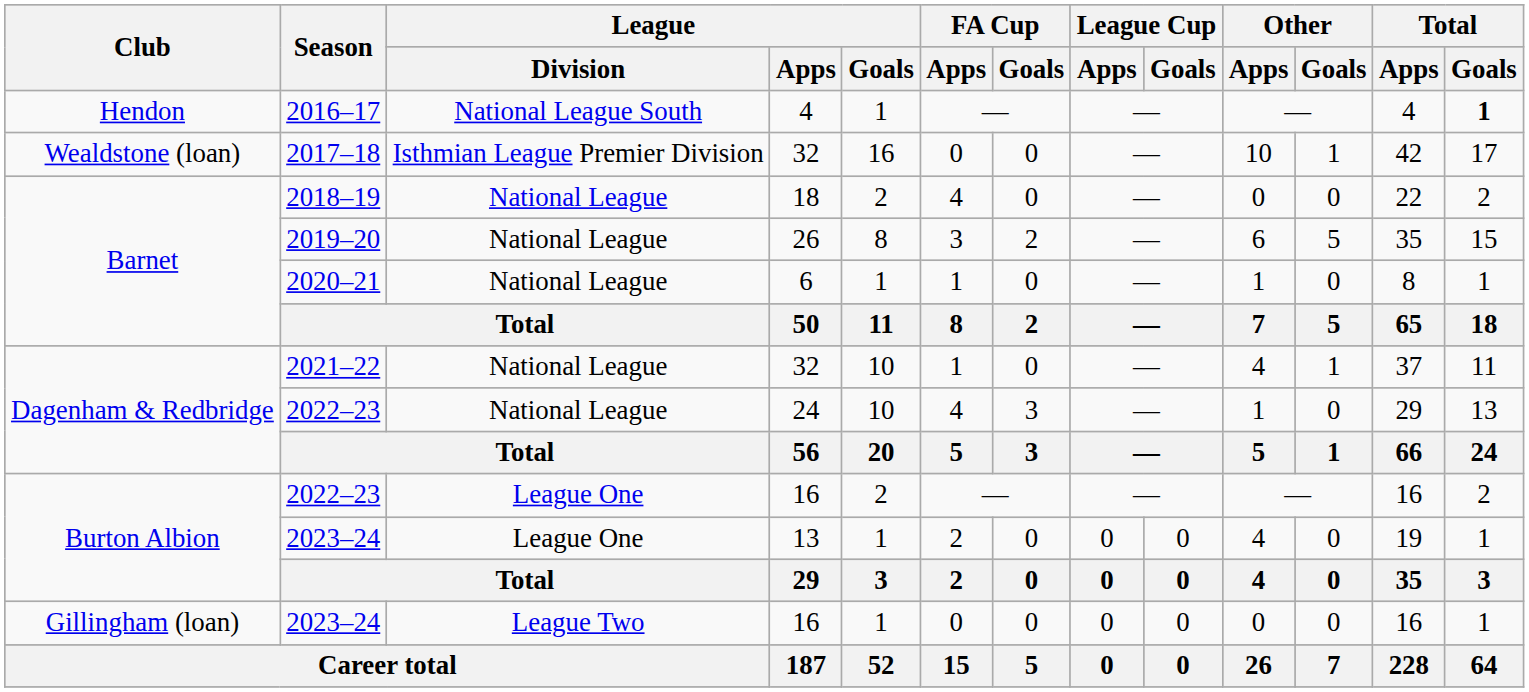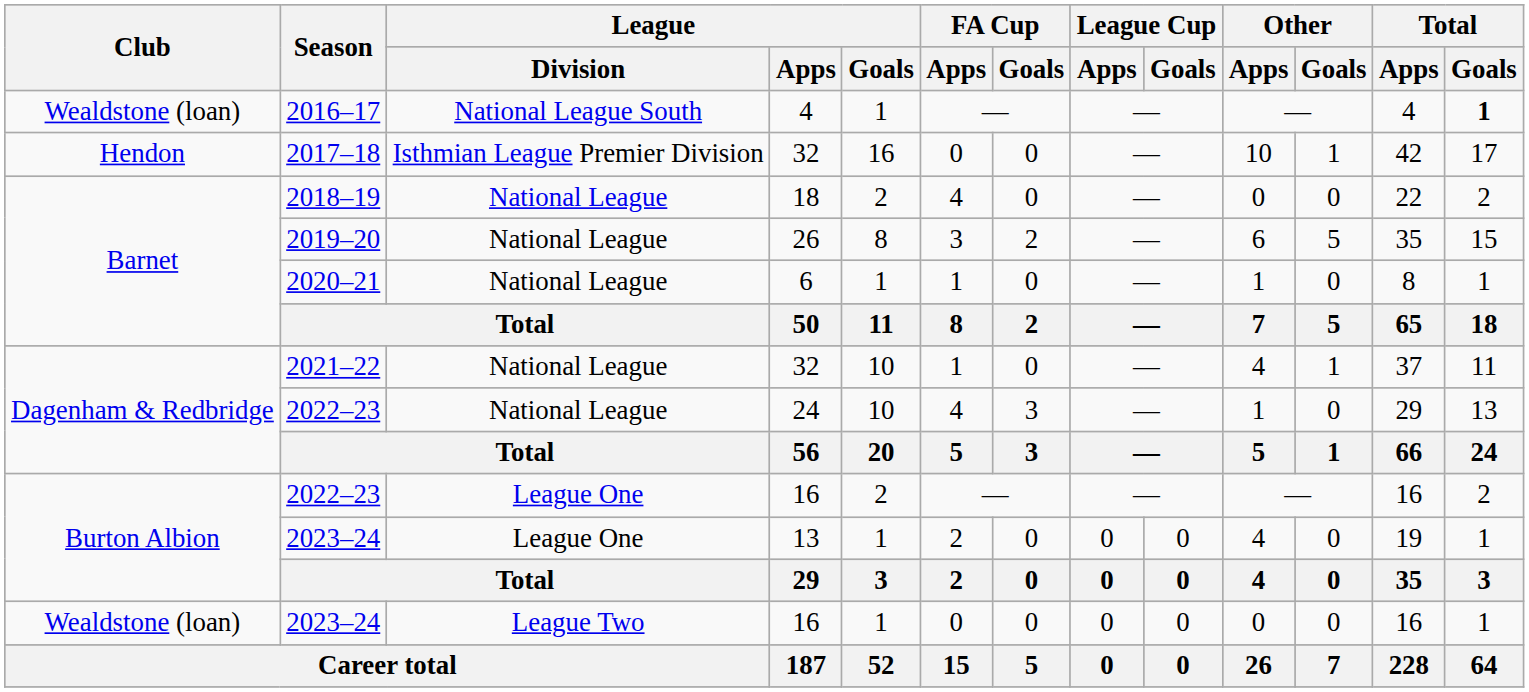2016–17 | Club: Hendon -> Wealdstone (loan)
2017–18 | Club: Wealdstone (loan) -> Hendon
2023–24 / 16 | Club: Gillingham (loan) -> Wealdstone (loan)
